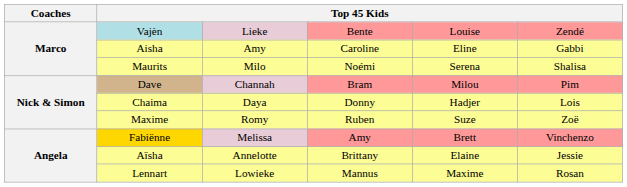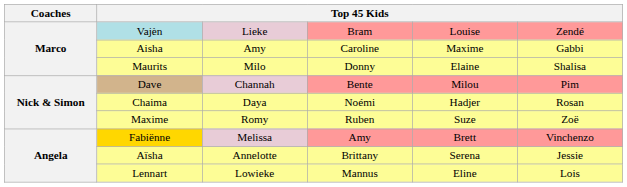Vajèn | column 4: Bente -> Bram
Aisha | column 5: Eline -> Maxime
Maurits | column 4: Noémi -> Donny
Maurits | column 5: Serena -> Elaine
Dave | column 4: Bram -> Bente
Chaima | column 4: Donny -> Noémi
Chaima | column 6: Lois -> Rosan
Aïsha | column 5: Elaine -> Serena
Lennart | column 5: Maxime -> Eline
Lennart | column 6: Rosan -> Lois
